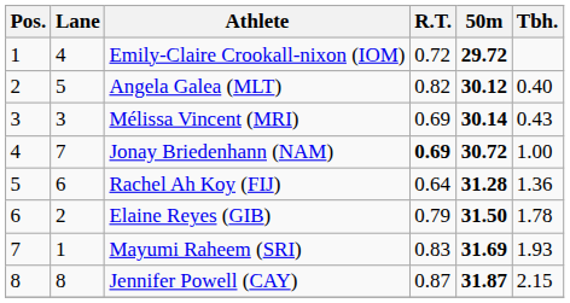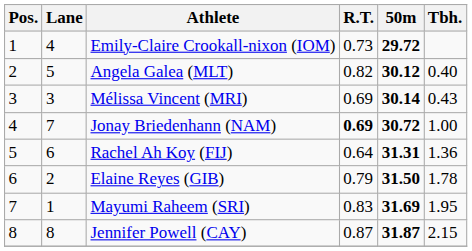Emily-Claire Crookall-nixon (IOM) | R.T.: 0.72 -> 0.73
Rachel Ah Koy (FIJ) | 50m: 31.28 -> 31.31
Mayumi Raheem (SRI) | Tbh.: 1.93 -> 1.95
